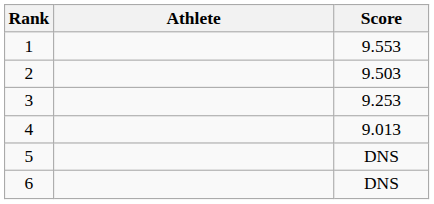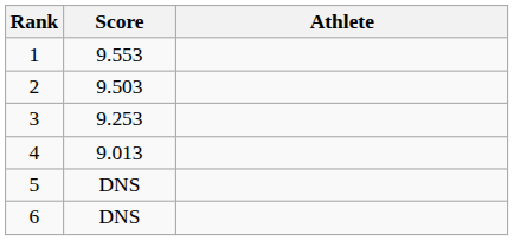columns swapped: Athlete <-> Score
